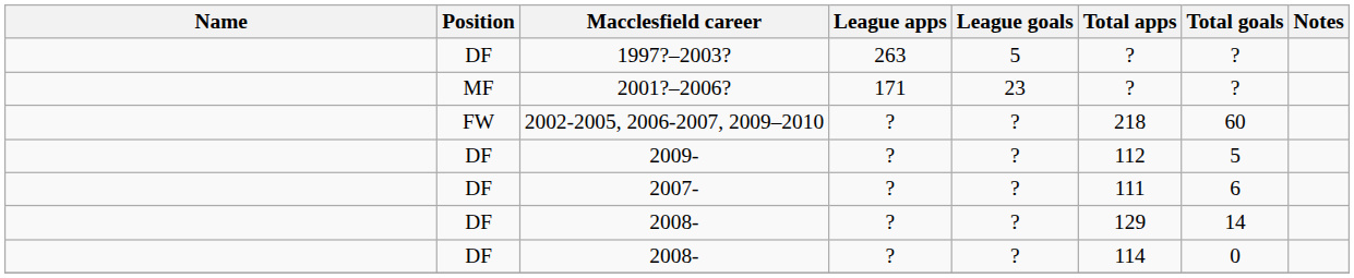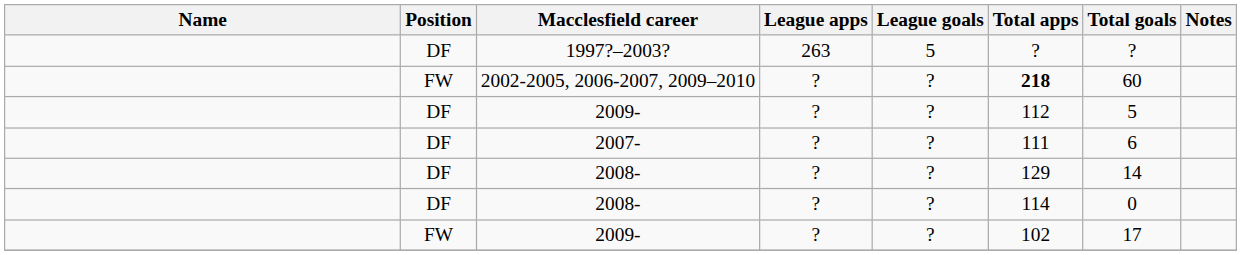- row: MF | 2001?–2006? | 171 | 23 | ? | ?
2002-2005, 2006-2007, 2009–2010 | Total apps: normal -> bold
+ row: FW | 2009- | ? | ? | 102 | 17
